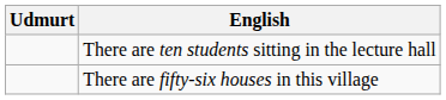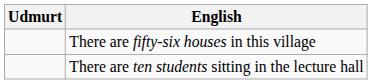rows swapped: There are fifty-six houses in this village <-> There are ten students sitting in the lecture hall
